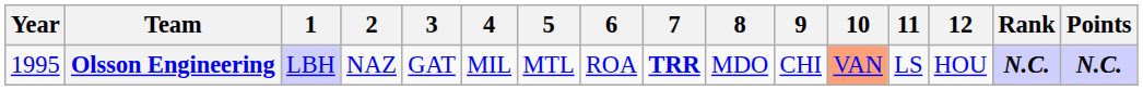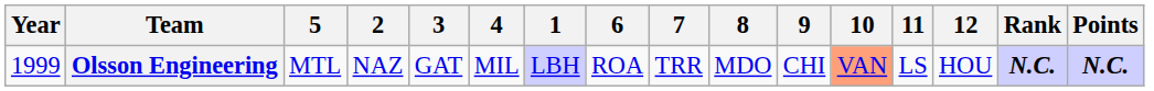columns swapped: 1 <-> 5
Olsson Engineering | Year: 1995 -> 1999
Olsson Engineering | 7: bold -> normal
